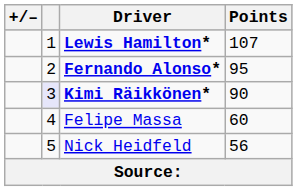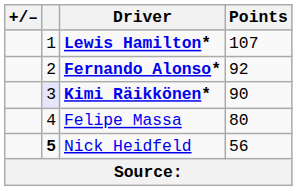Fernando Alonso* | Points: 95 -> 92
Felipe Massa | Points: 60 -> 80
Nick Heidfeld | column 2: normal -> bold
